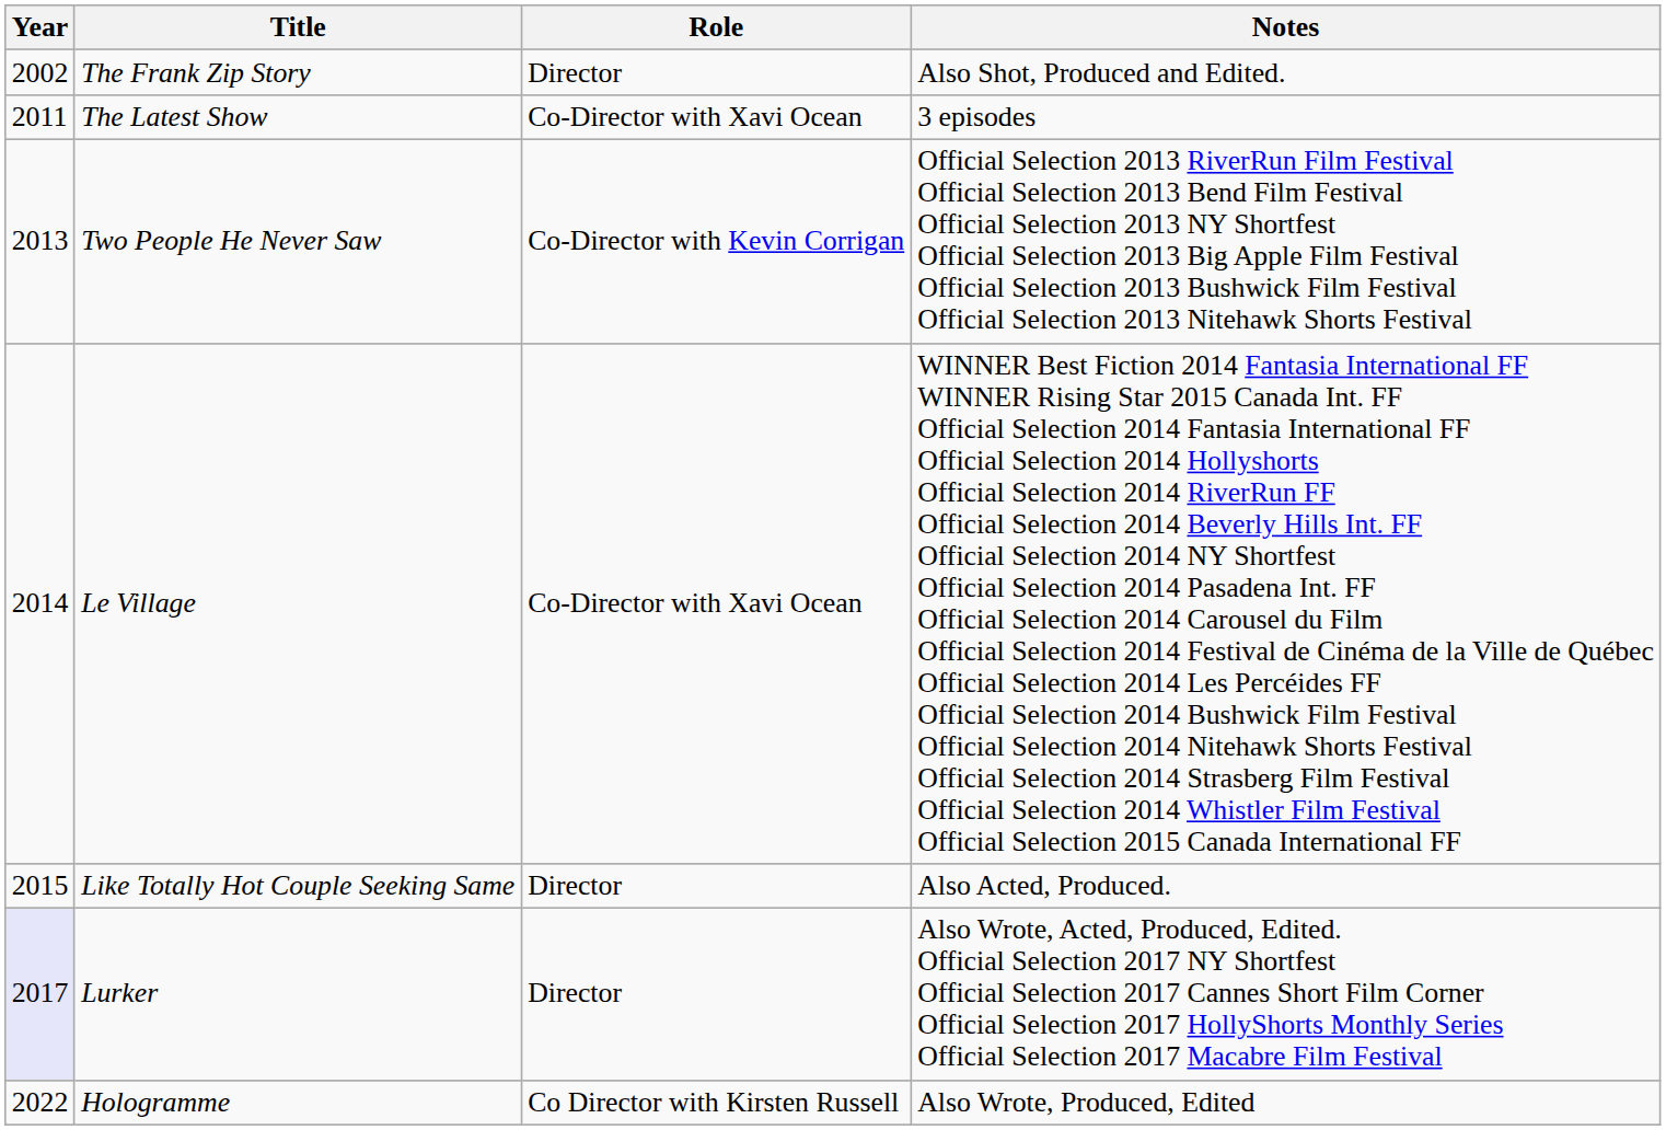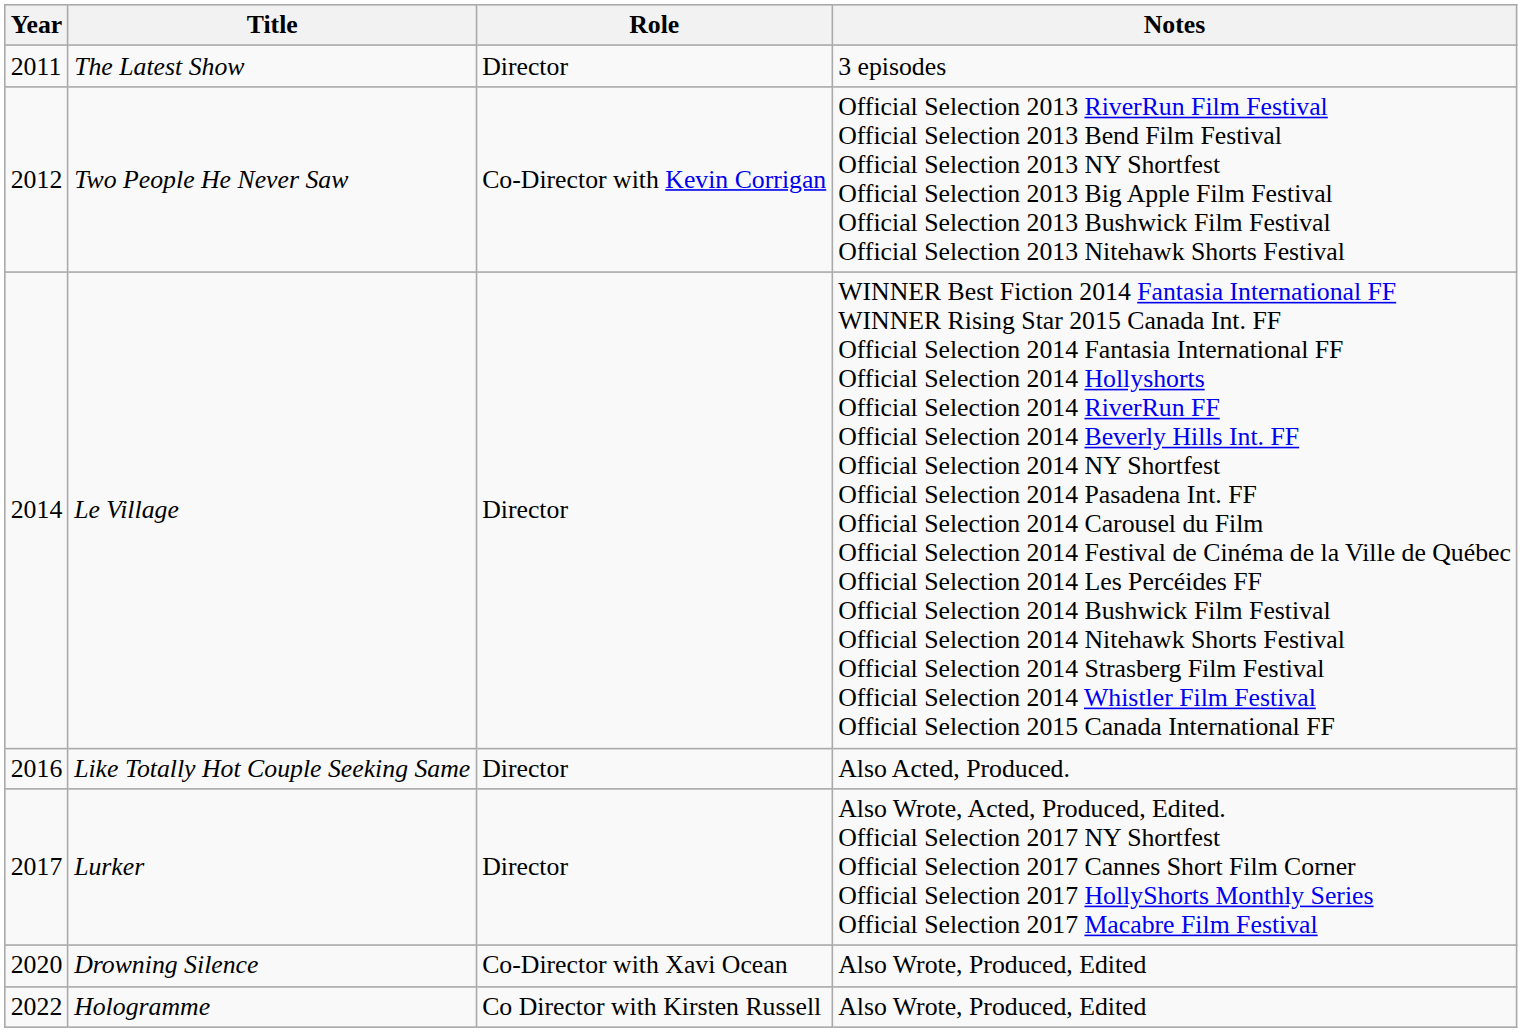- row: 2002 | The Frank Zip Story | Director | Also Shot, Produced and Edited.
The Latest Show | Role: Co-Director with Xavi Ocean -> Director
Two People He Never Saw | Year: 2013 -> 2012
Le Village | Role: Co-Director with Xavi Ocean -> Director
Like Totally Hot Couple Seeking Same | Year: 2015 -> 2016
Lurker | Year: lavender background -> no background
+ row: 2020 | Drowning Silence | Co-Director with Xavi Ocean | Also Wrote, Produced, Edited
